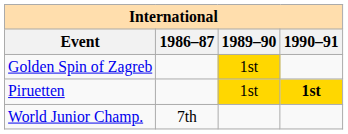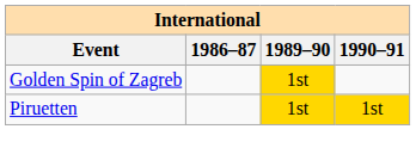Piruetten | 1990–91: bold -> normal
- row: World Junior Champ. | 7th
